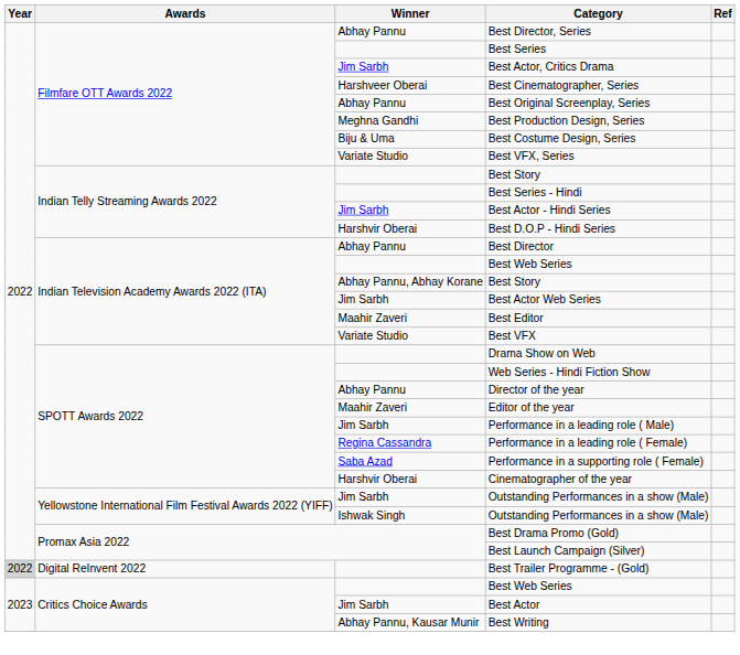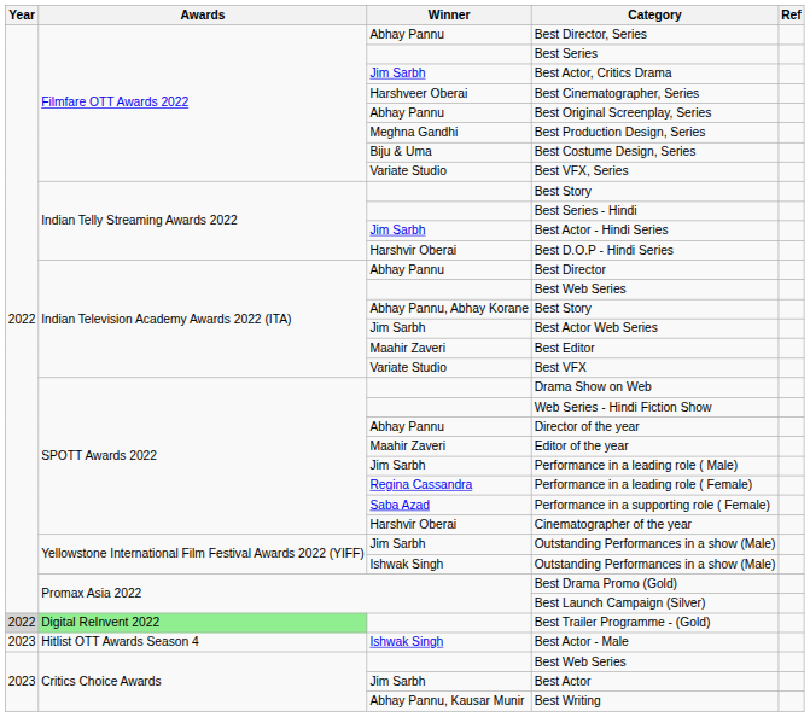Best Trailer Programme - (Gold) | Awards: no background -> lightgreen background
+ row: 2023 | Hitlist OTT Awards Season 4 | Ishwak Singh | Best Actor - Male
